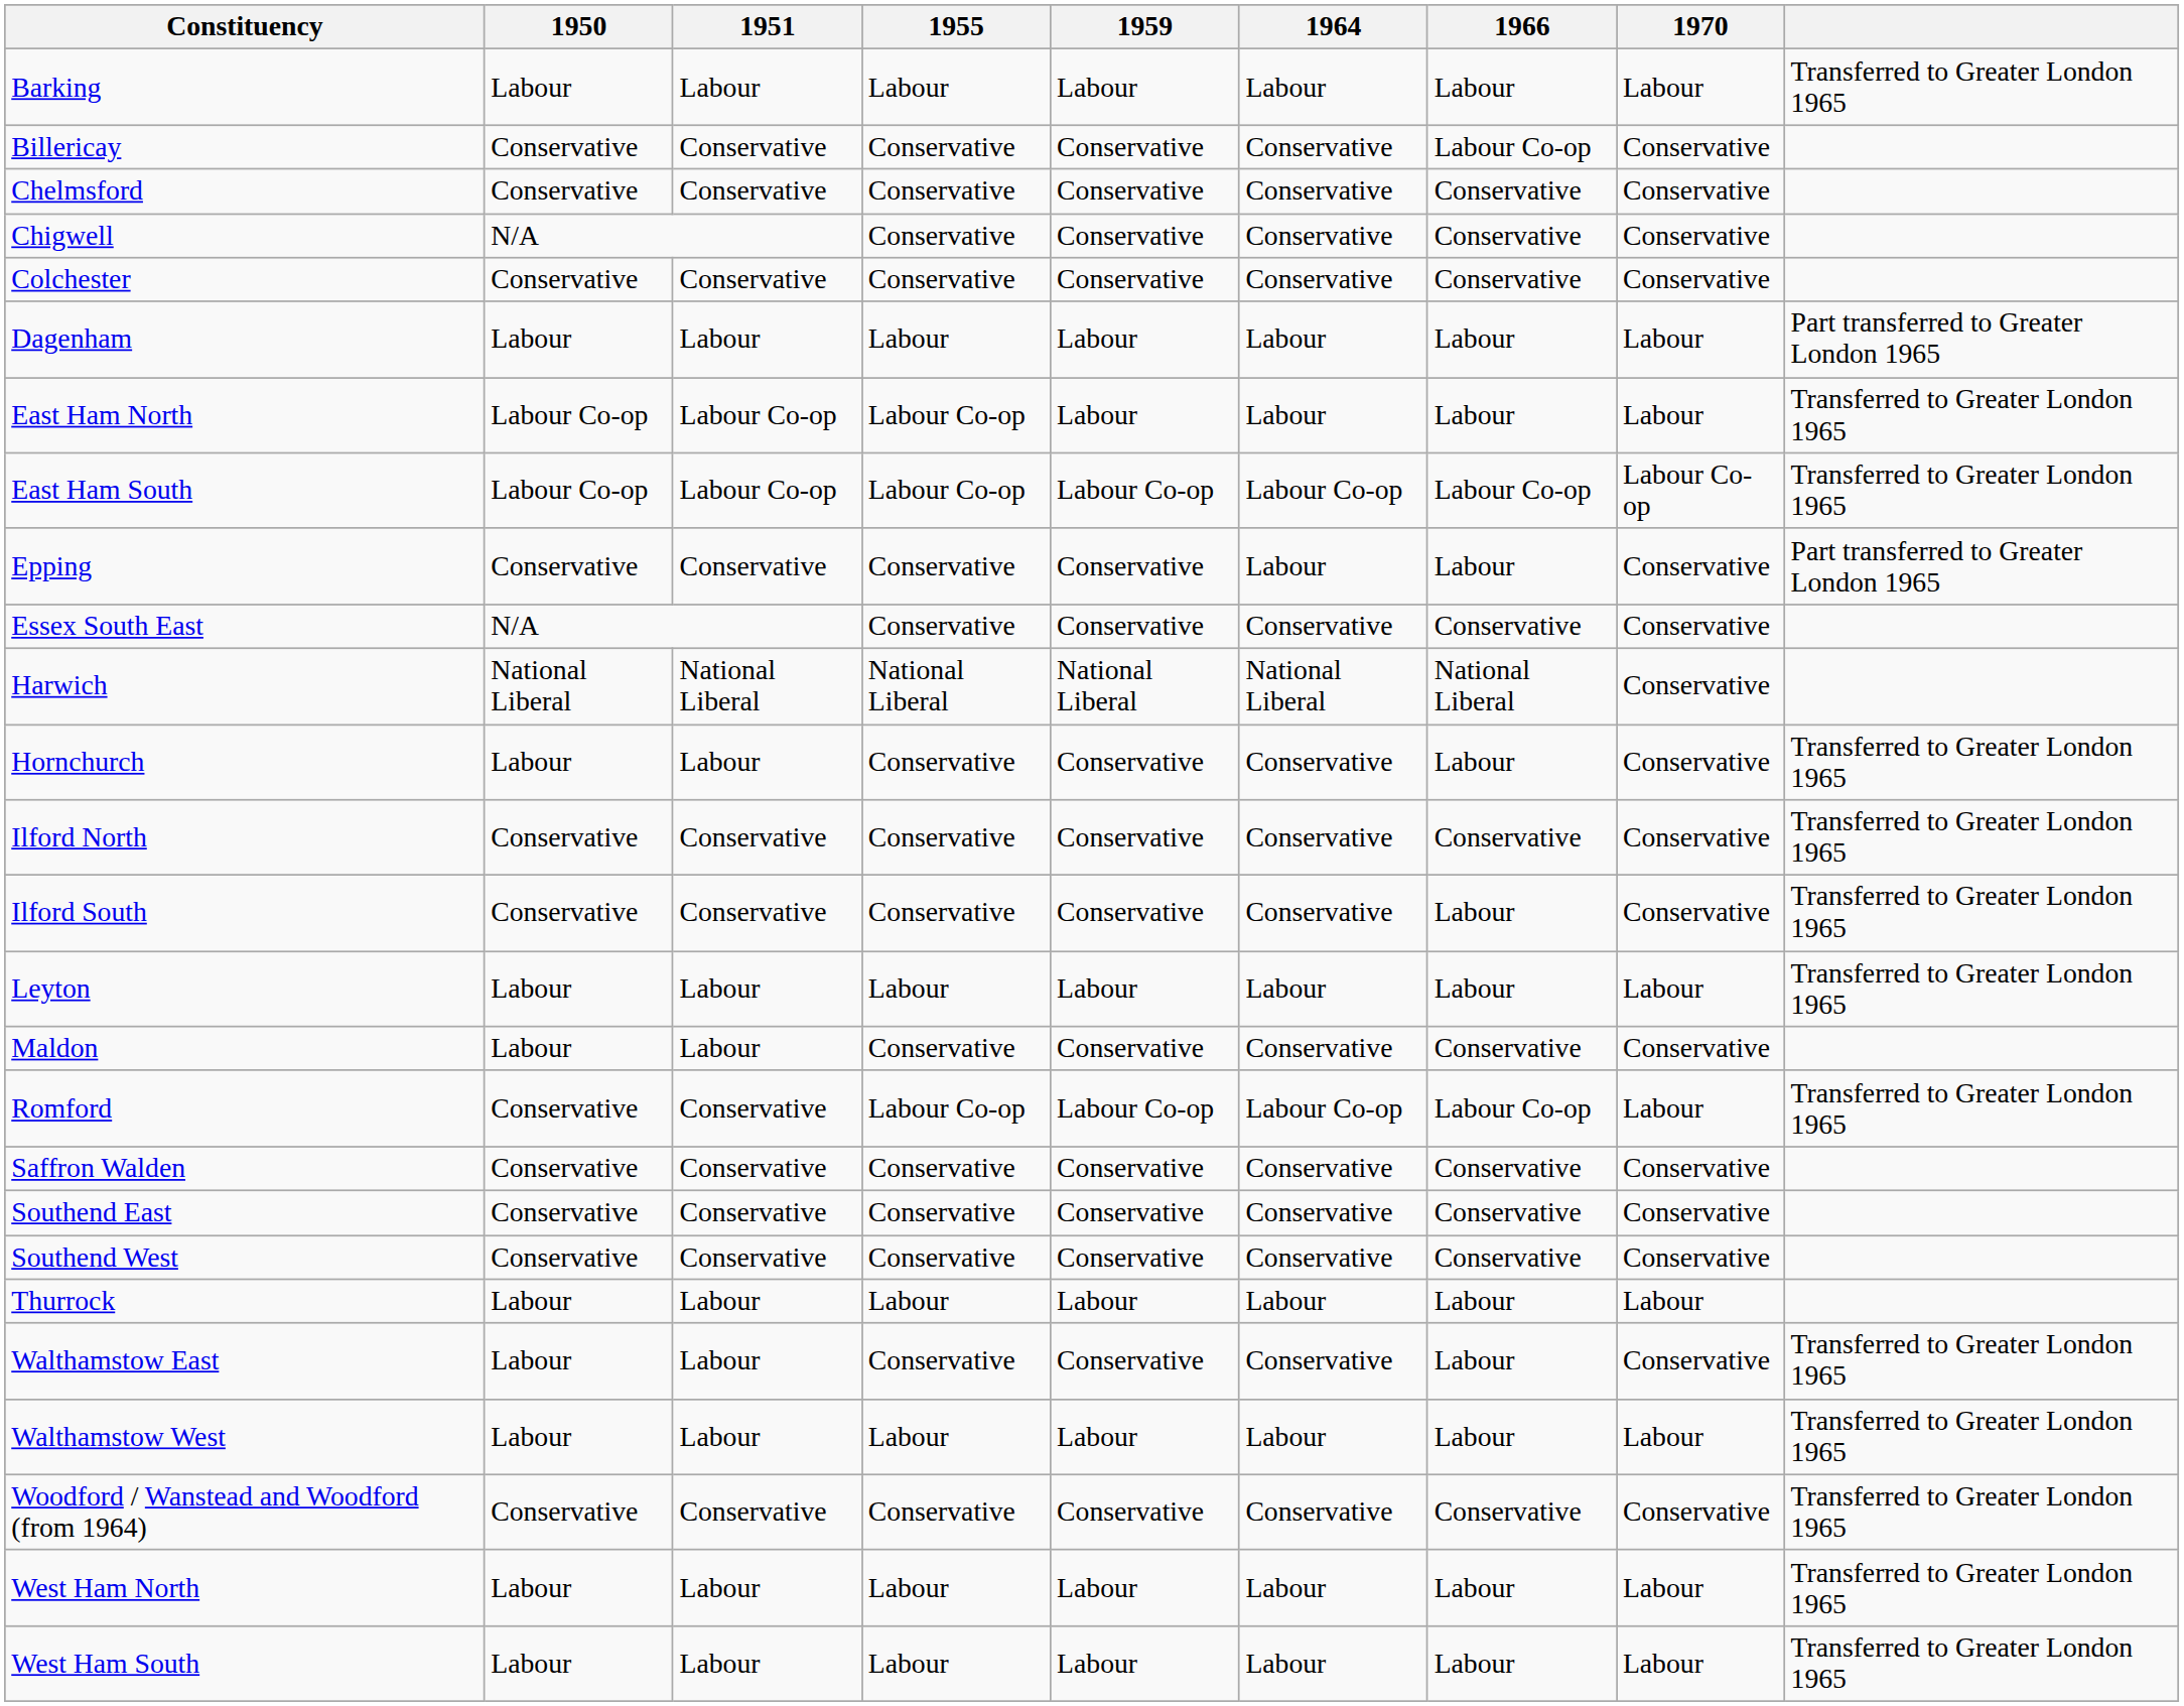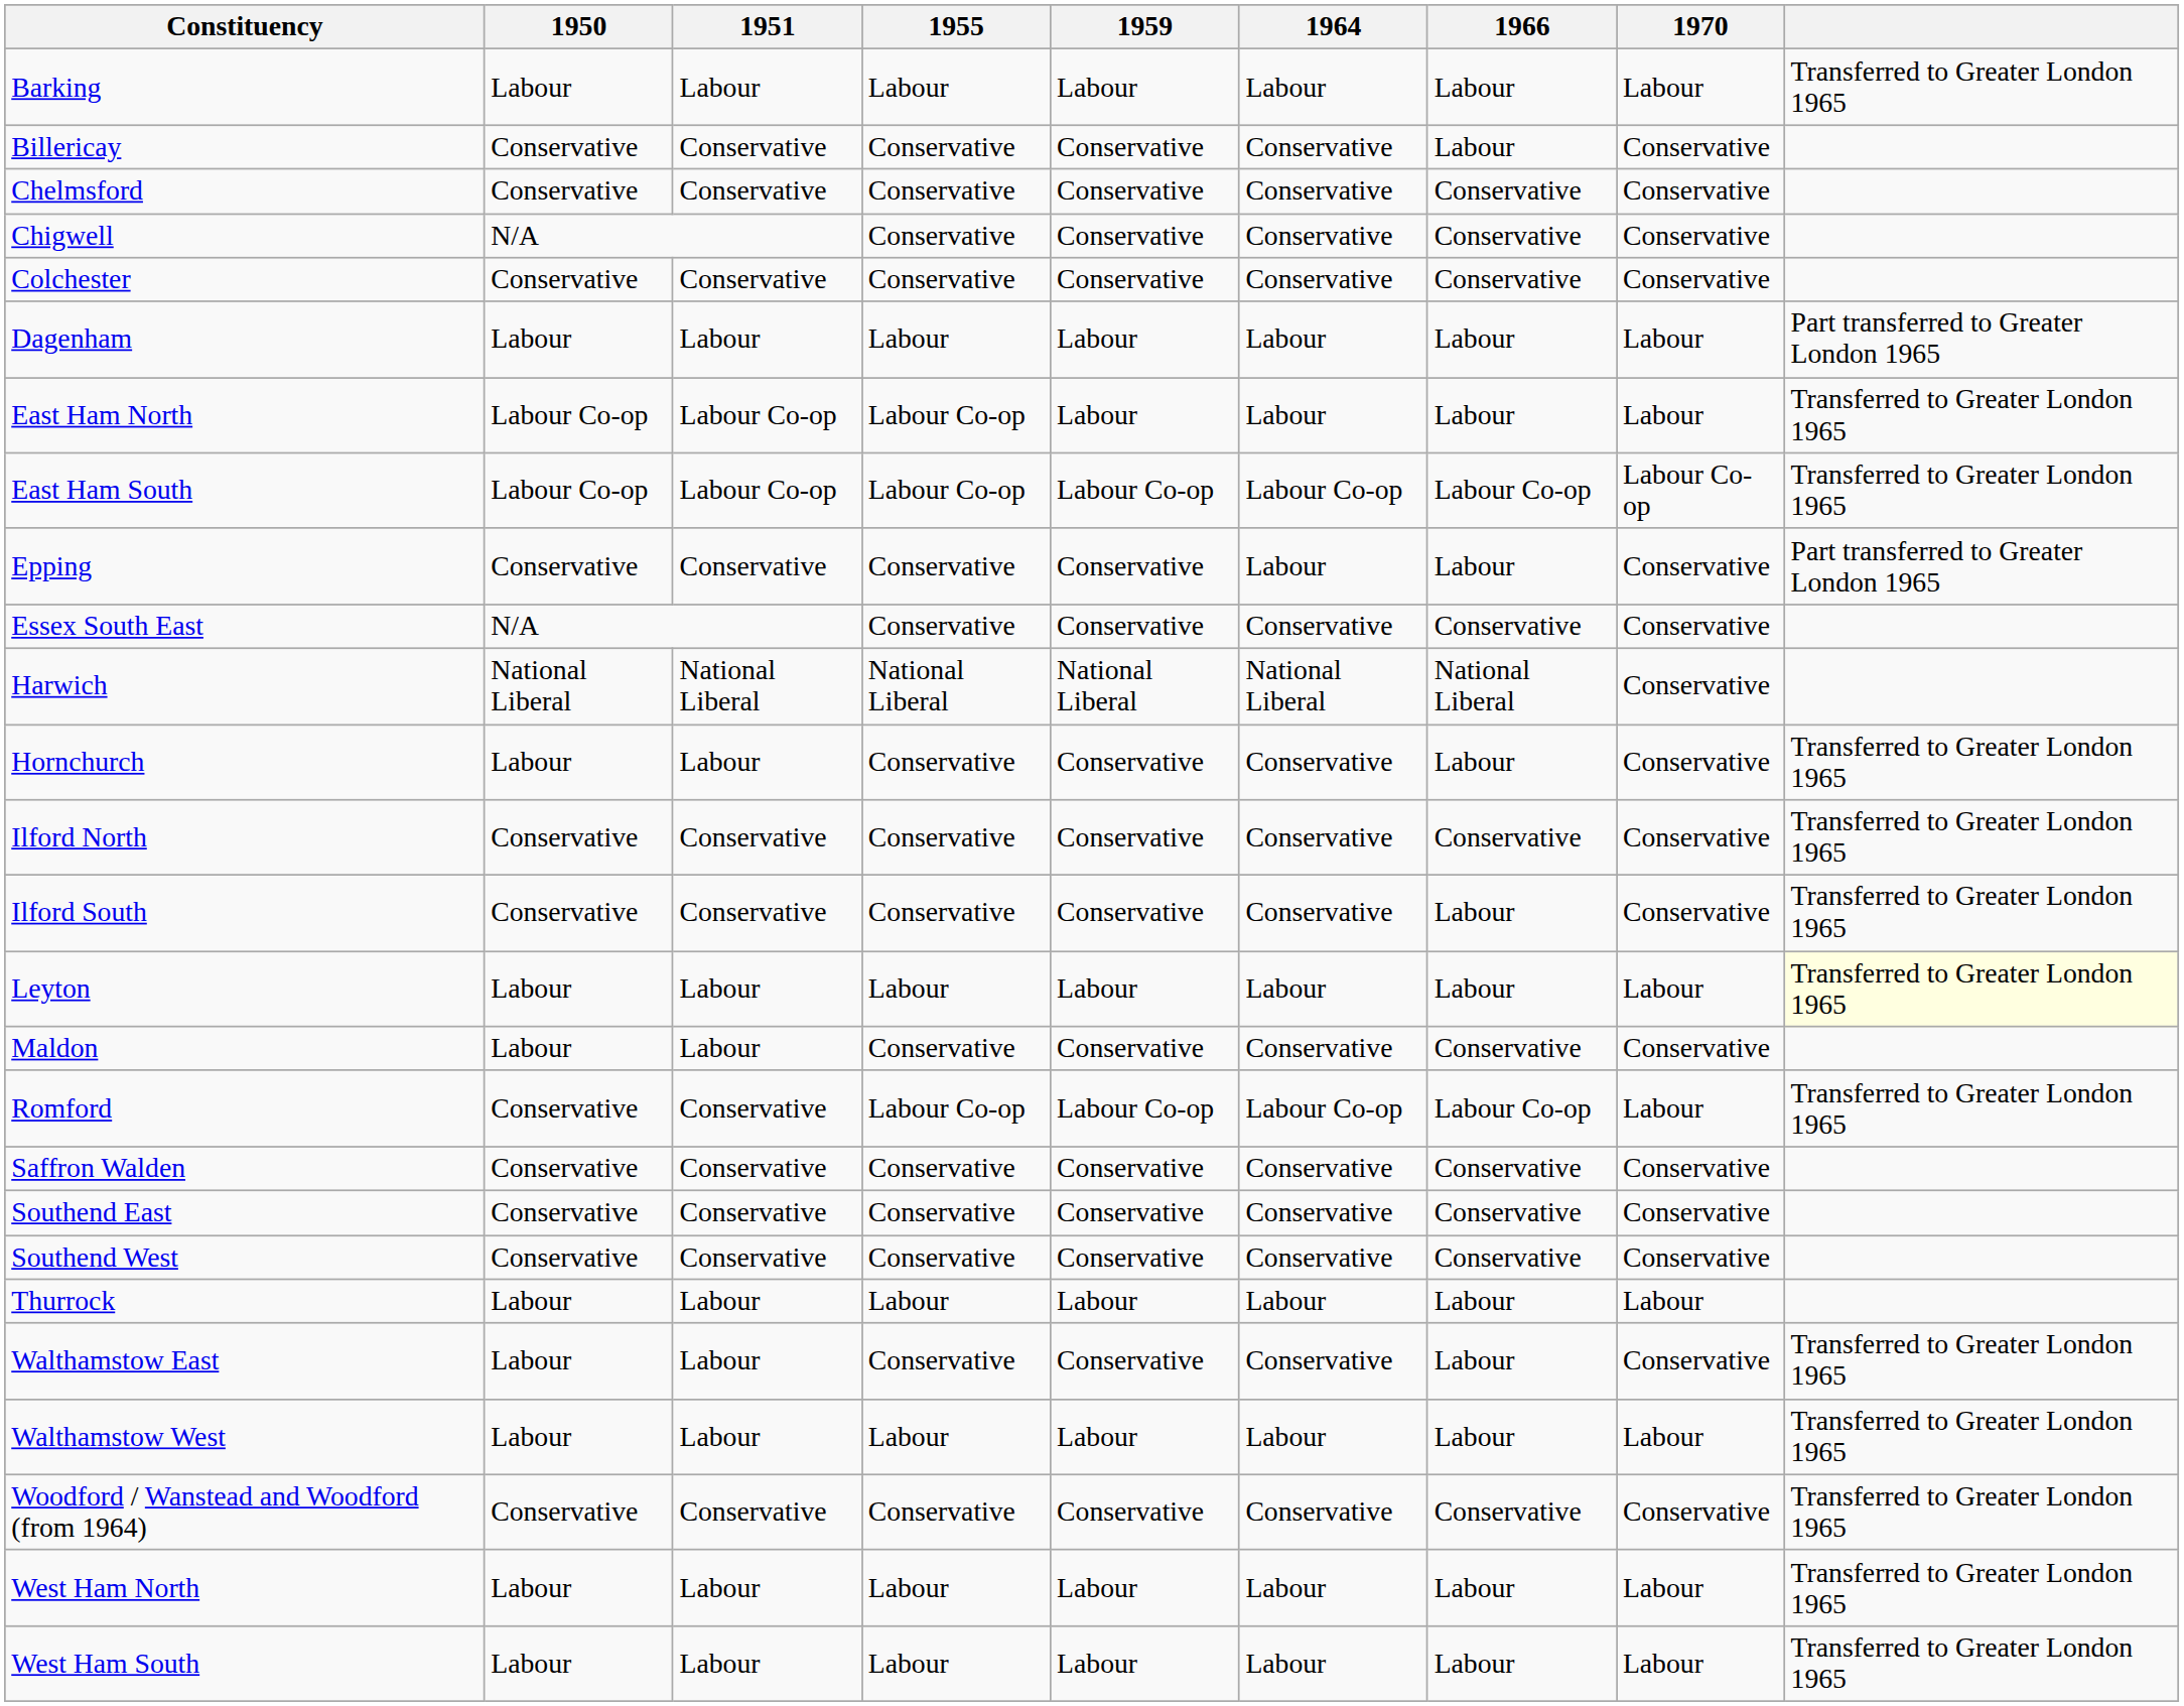Billericay | 1966: Labour Co-op -> Labour
Leyton | column 9: no background -> lightyellow background
